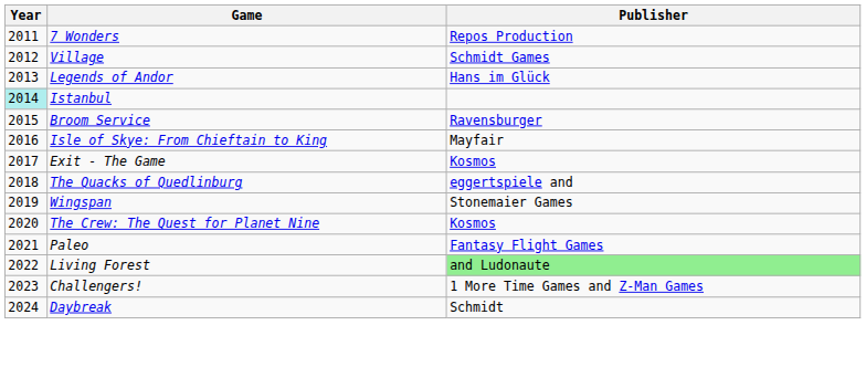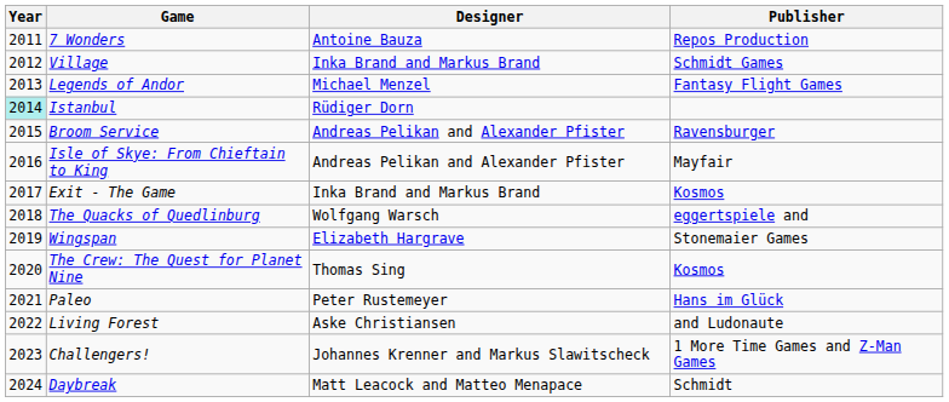+ column: Designer | Antoine Bauza | Inka Brand and Markus Brand | Michael Menzel | Rüdiger Dorn | Andreas Pelikan and Alexander Pfister | Andreas Pelikan and Alexander Pfister | Inka Brand and Markus Brand | Wolfgang Warsch | Elizabeth Hargrave | Thomas Sing | Peter Rustemeyer | Aske Christiansen | Johannes Krenner and Markus Slawitscheck | Matt Leacock and Matteo Menapace
Legends of Andor | Publisher: Hans im Glück -> Fantasy Flight Games
Paleo | Publisher: Fantasy Flight Games -> Hans im Glück
Living Forest | Publisher: lightgreen background -> no background
